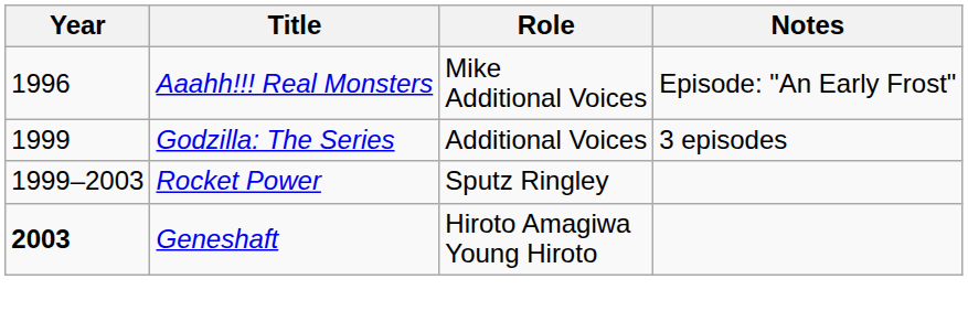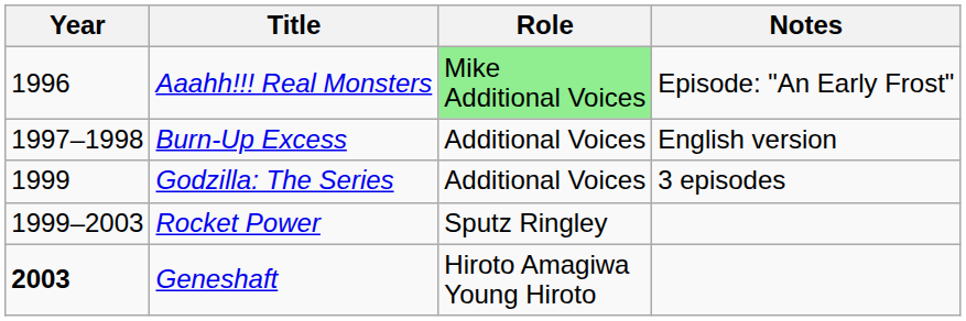Aaahh!!! Real Monsters | Role: no background -> lightgreen background
+ row: 1997–1998 | Burn-Up Excess | Additional Voices | English version
